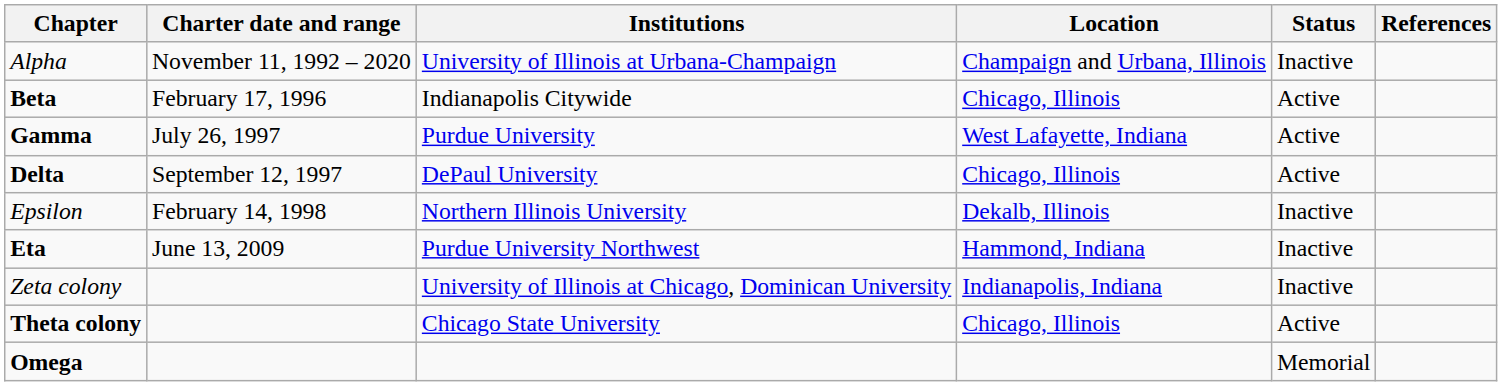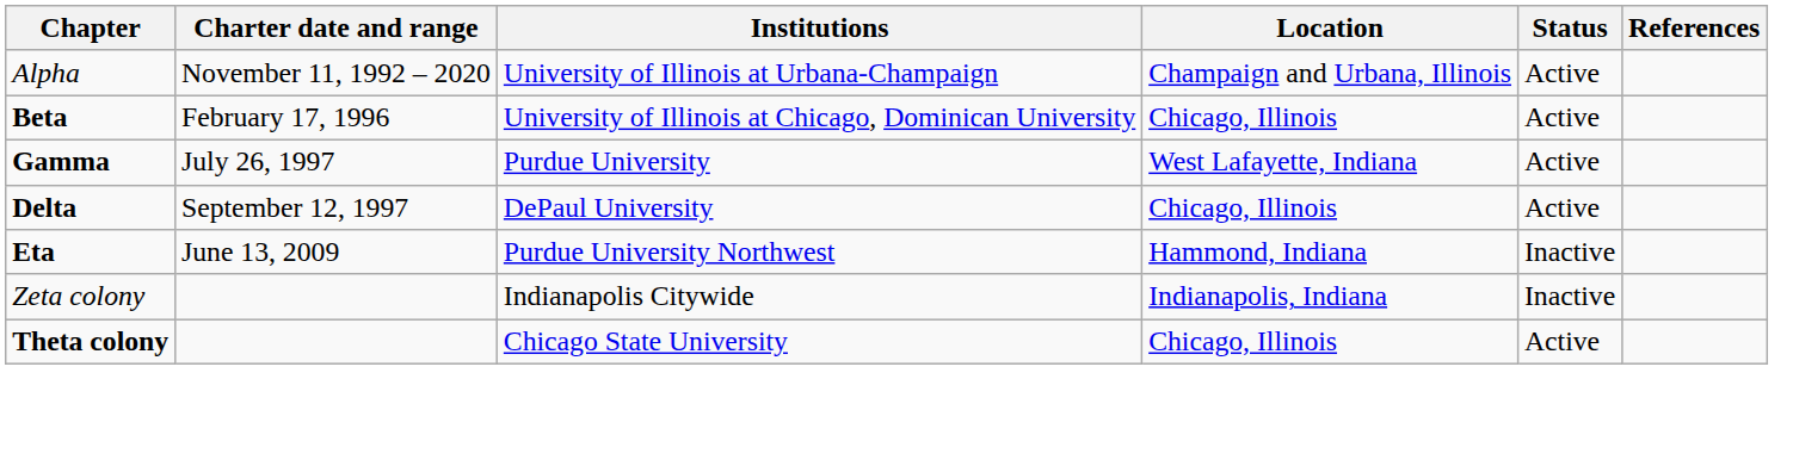Alpha | Status: Inactive -> Active
Beta | Institutions: Indianapolis Citywide -> University of Illinois at Chicago, Dominican University
- row: Epsilon | February 14, 1998 | Northern Illinois University | Dekalb, Illinois | Inactive
Zeta colony | Institutions: University of Illinois at Chicago, Dominican University -> Indianapolis Citywide
- row: Omega | Memorial
